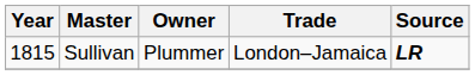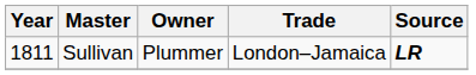Sullivan | Year: 1815 -> 1811
